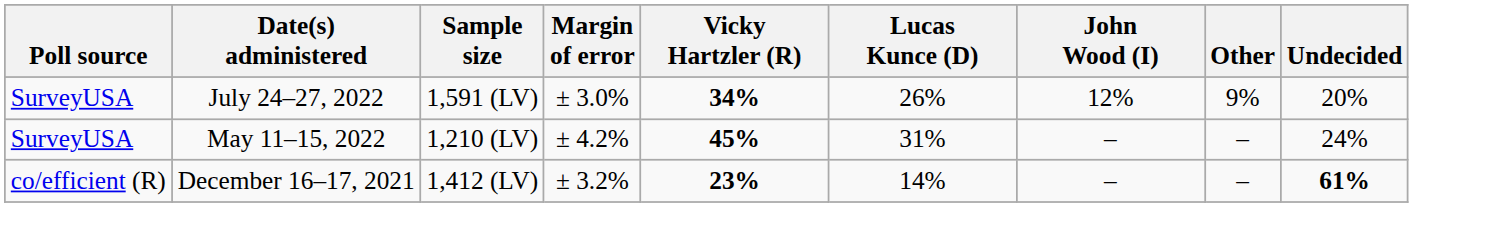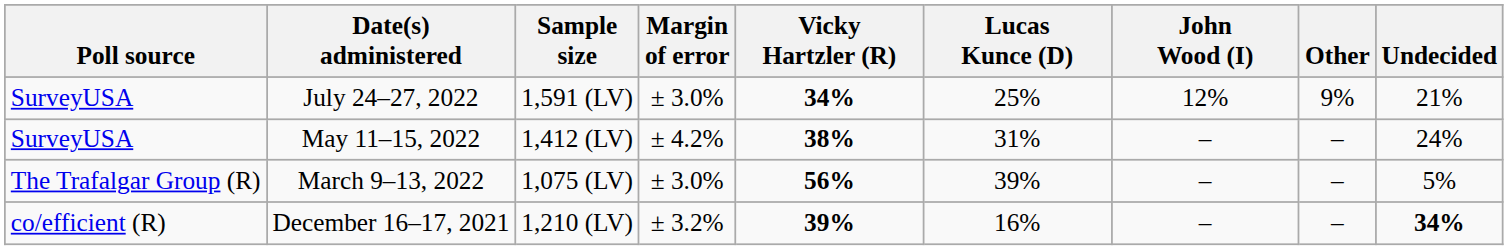July 24–27, 2022 | Lucas Kunce (D): 26% -> 25%
July 24–27, 2022 | Undecided: 20% -> 21%
May 11–15, 2022 | Sample size: 1,210 (LV) -> 1,412 (LV)
May 11–15, 2022 | Vicky Hartzler (R): 45% -> 38%
+ row: The Trafalgar Group (R) | March 9–13, 2022 | 1,075 (LV) | ± 3.0% | 56% | 39% | – | – | 5%
December 16–17, 2021 | Sample size: 1,412 (LV) -> 1,210 (LV)
December 16–17, 2021 | Vicky Hartzler (R): 23% -> 39%
December 16–17, 2021 | Lucas Kunce (D): 14% -> 16%
December 16–17, 2021 | Undecided: 61% -> 34%
